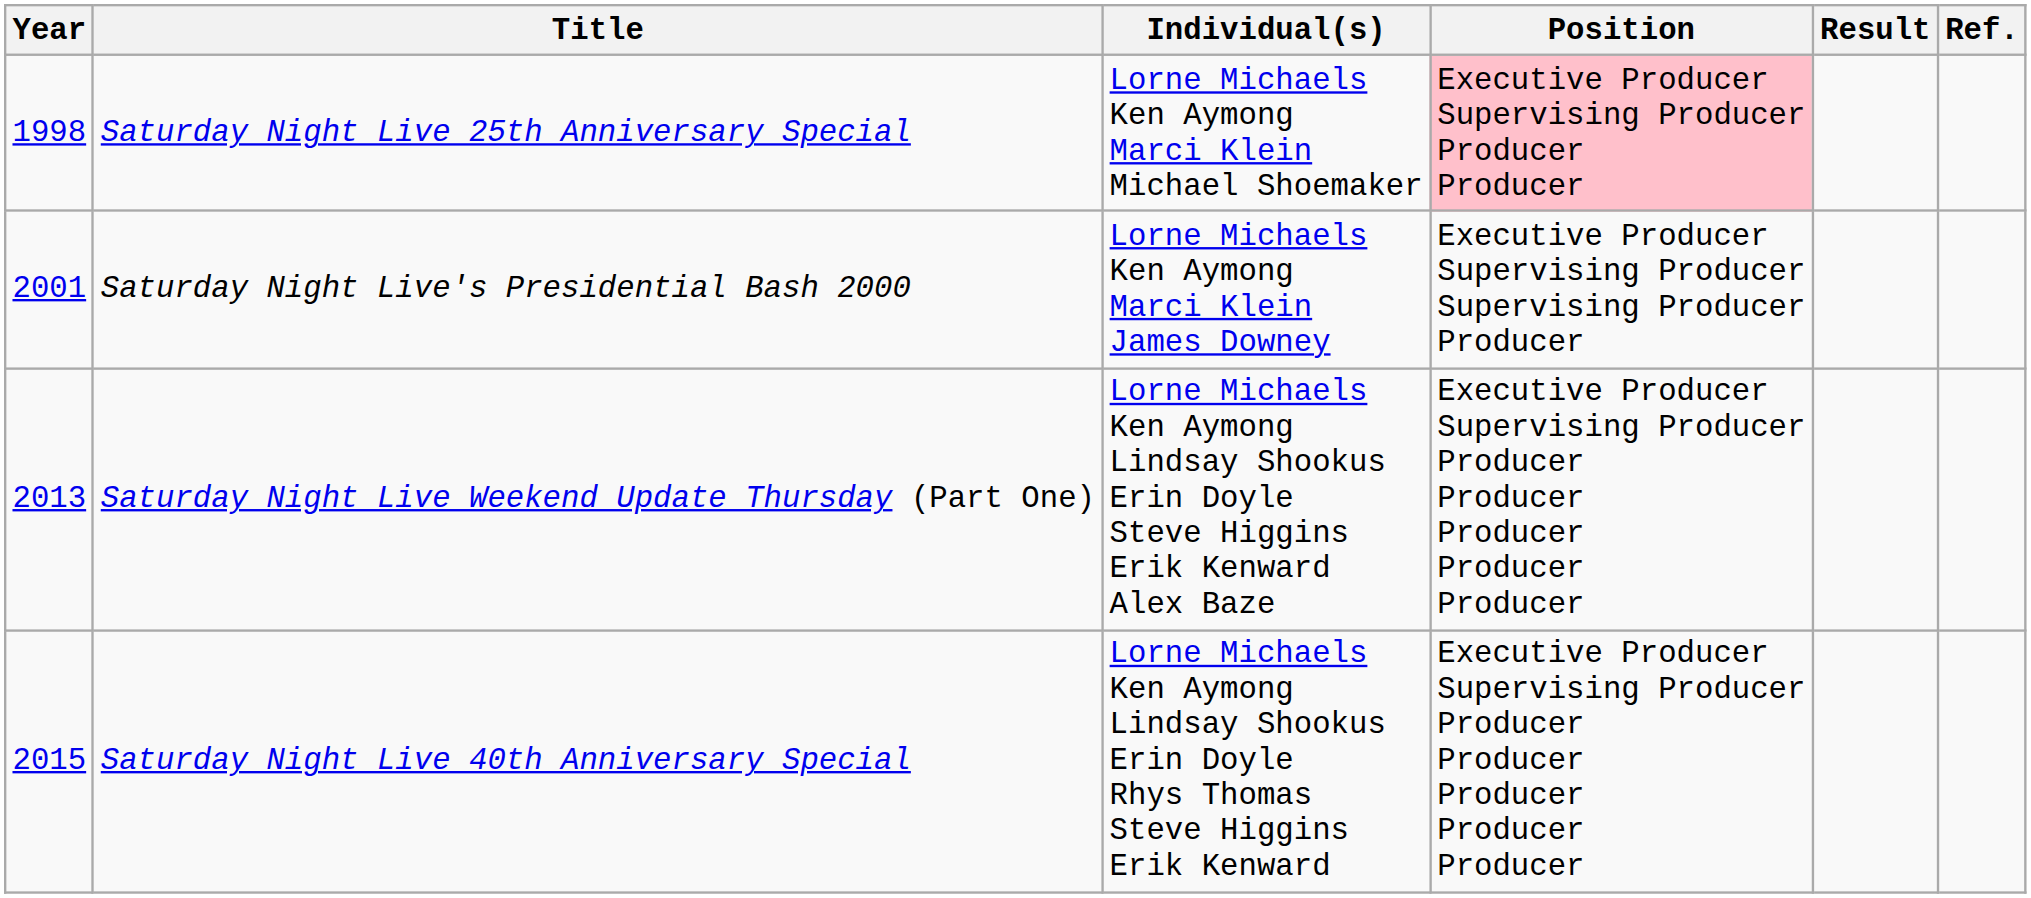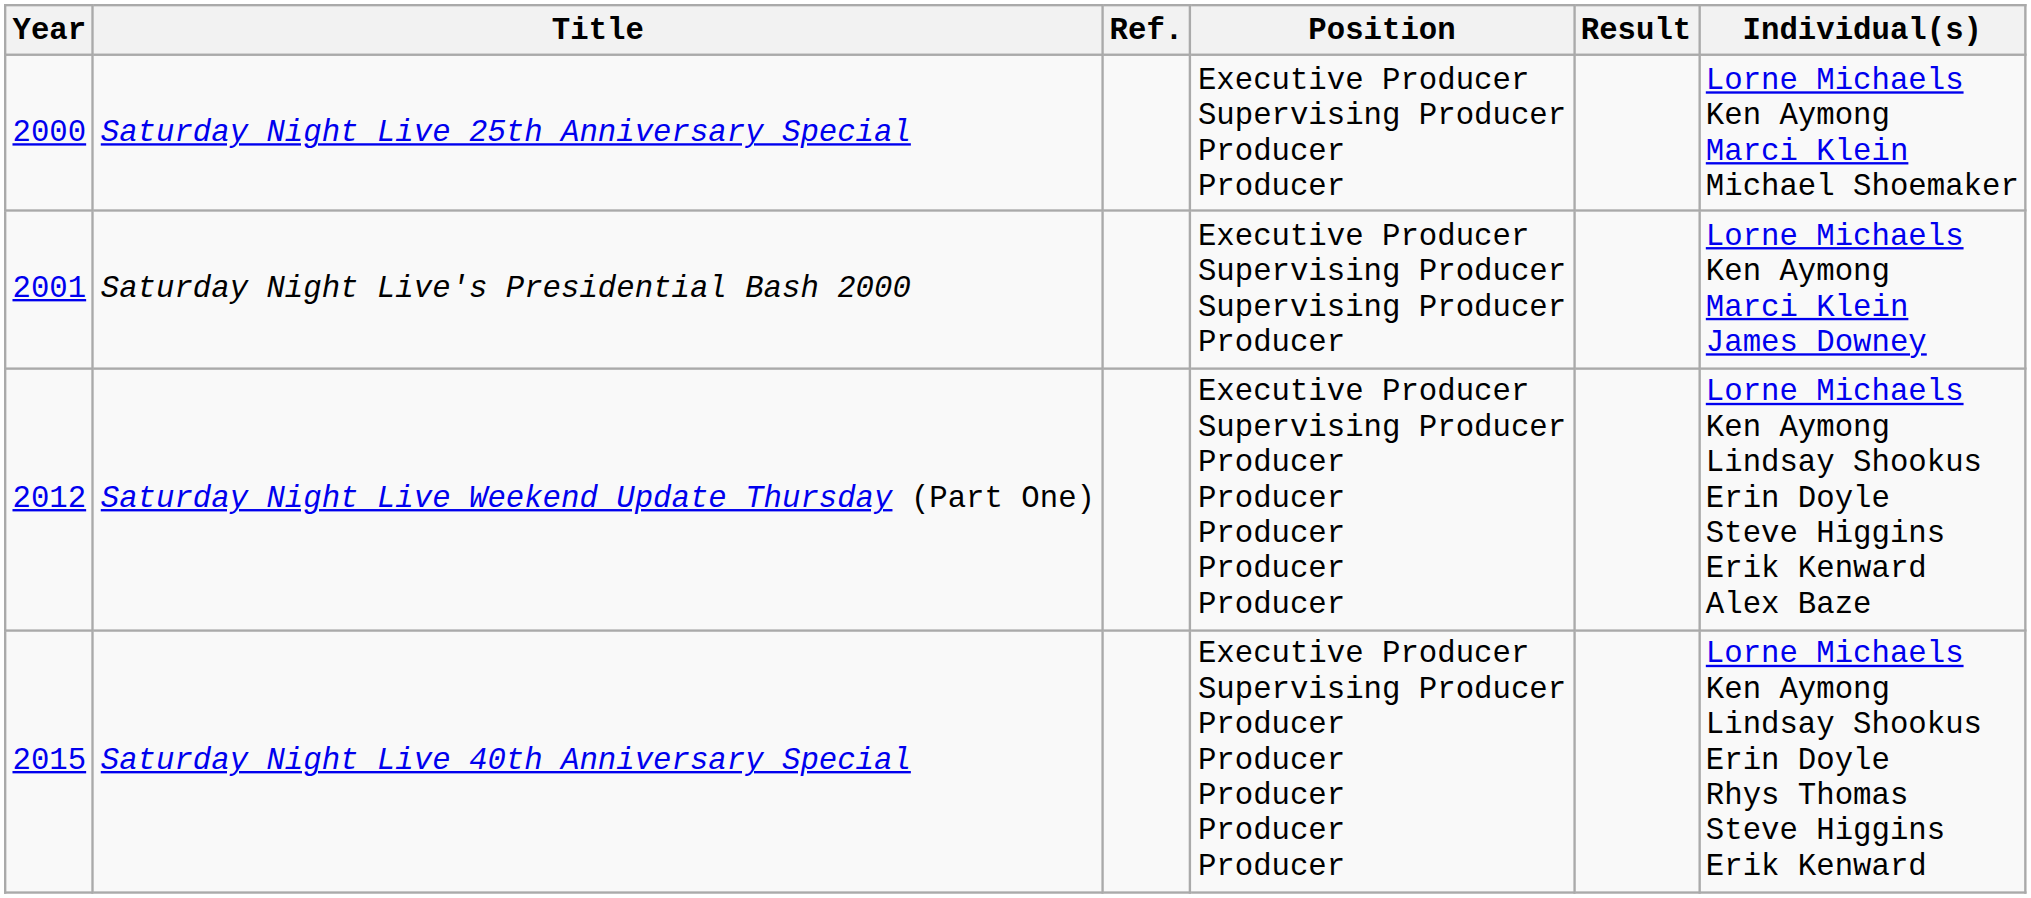columns swapped: Individual(s) <-> Ref.
Saturday Night Live 25th Anniversary Special | Year: 1998 -> 2000
Saturday Night Live 25th Anniversary Special | Position: pink background -> no background
Saturday Night Live Weekend Update Thursday (Part One) | Year: 2013 -> 2012
